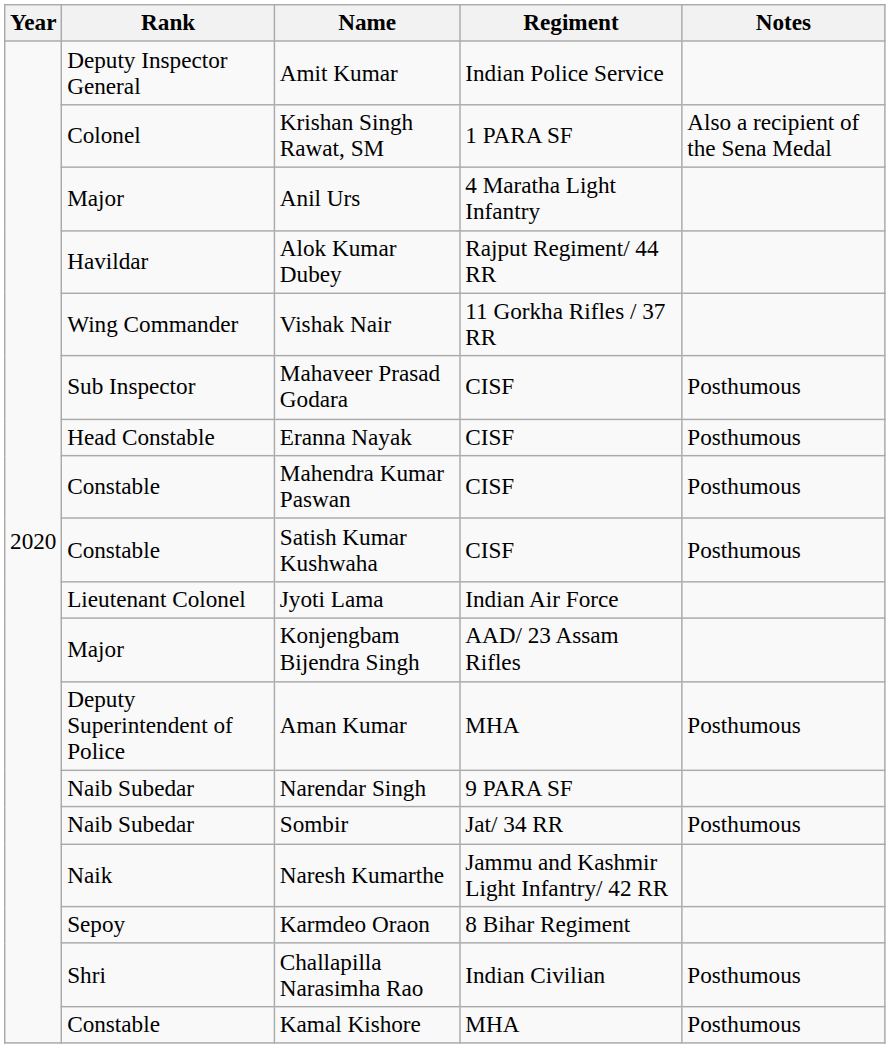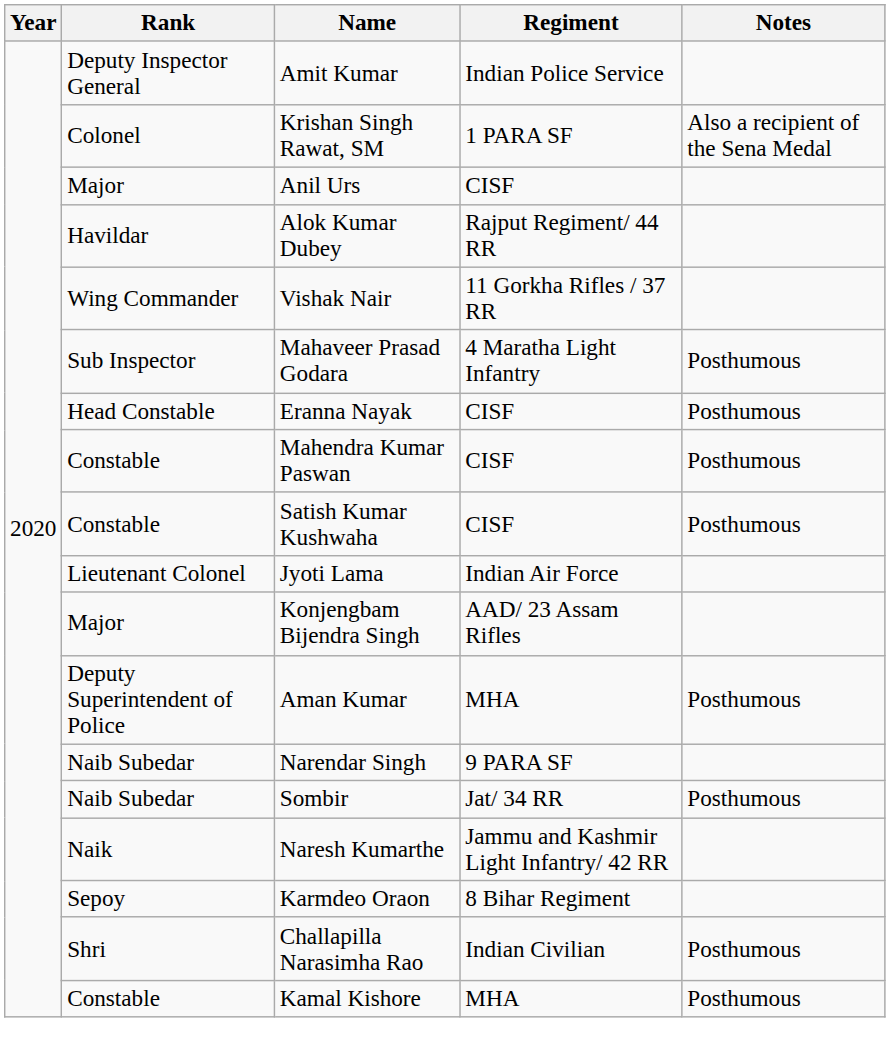Anil Urs | Regiment: 4 Maratha Light Infantry -> CISF
Mahaveer Prasad Godara | Regiment: CISF -> 4 Maratha Light Infantry
